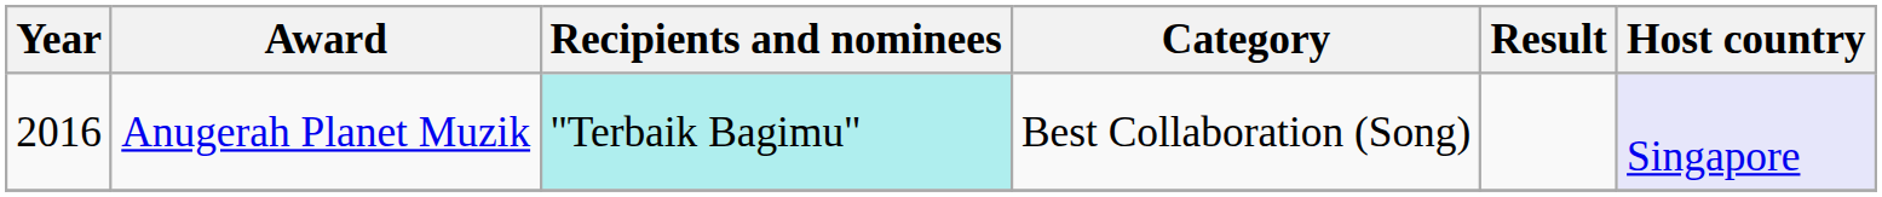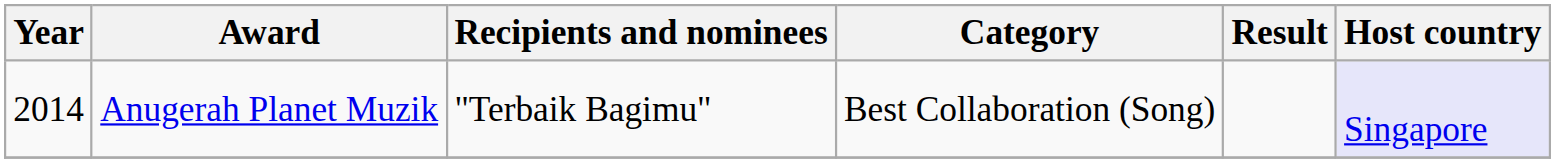Anugerah Planet Muzik | Year: 2016 -> 2014
Anugerah Planet Muzik | Recipients and nominees: paleturquoise background -> no background
